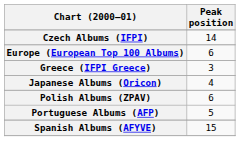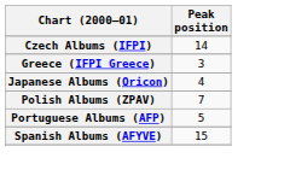- row: Europe (European Top 100 Albums) | 6
Polish Albums (ZPAV) | Peak position: 6 -> 7
